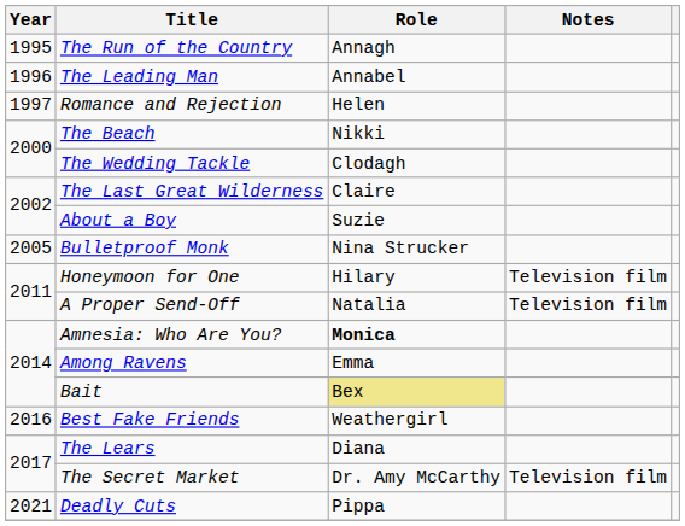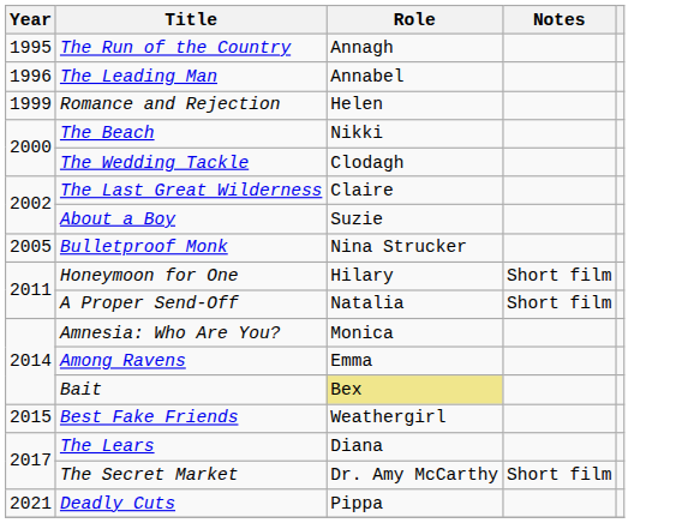Romance and Rejection | Year: 1997 -> 1999
Honeymoon for One | Notes: Television film -> Short film
A Proper Send-Off | Notes: Television film -> Short film
Amnesia: Who Are You? | Role: bold -> normal
Best Fake Friends | Year: 2016 -> 2015
The Secret Market | Notes: Television film -> Short film
